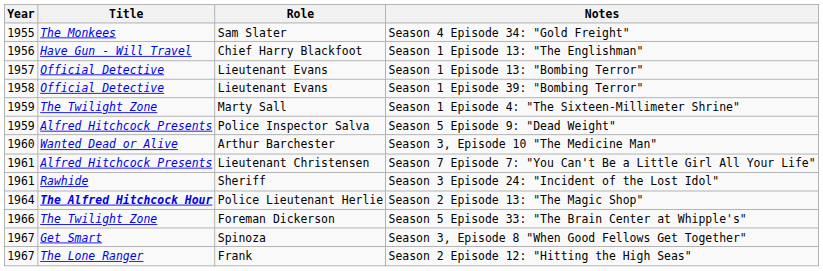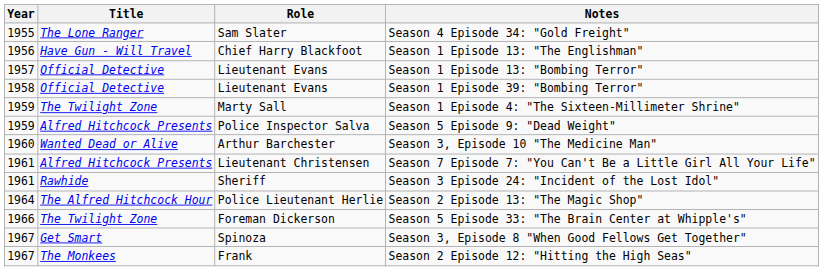Season 4 Episode 34: "Gold Freight" | Title: The Monkees -> The Lone Ranger
Season 2 Episode 13: "The Magic Shop" | Title: bold -> normal
Season 2 Episode 12: "Hitting the High Seas" | Title: The Lone Ranger -> The Monkees
